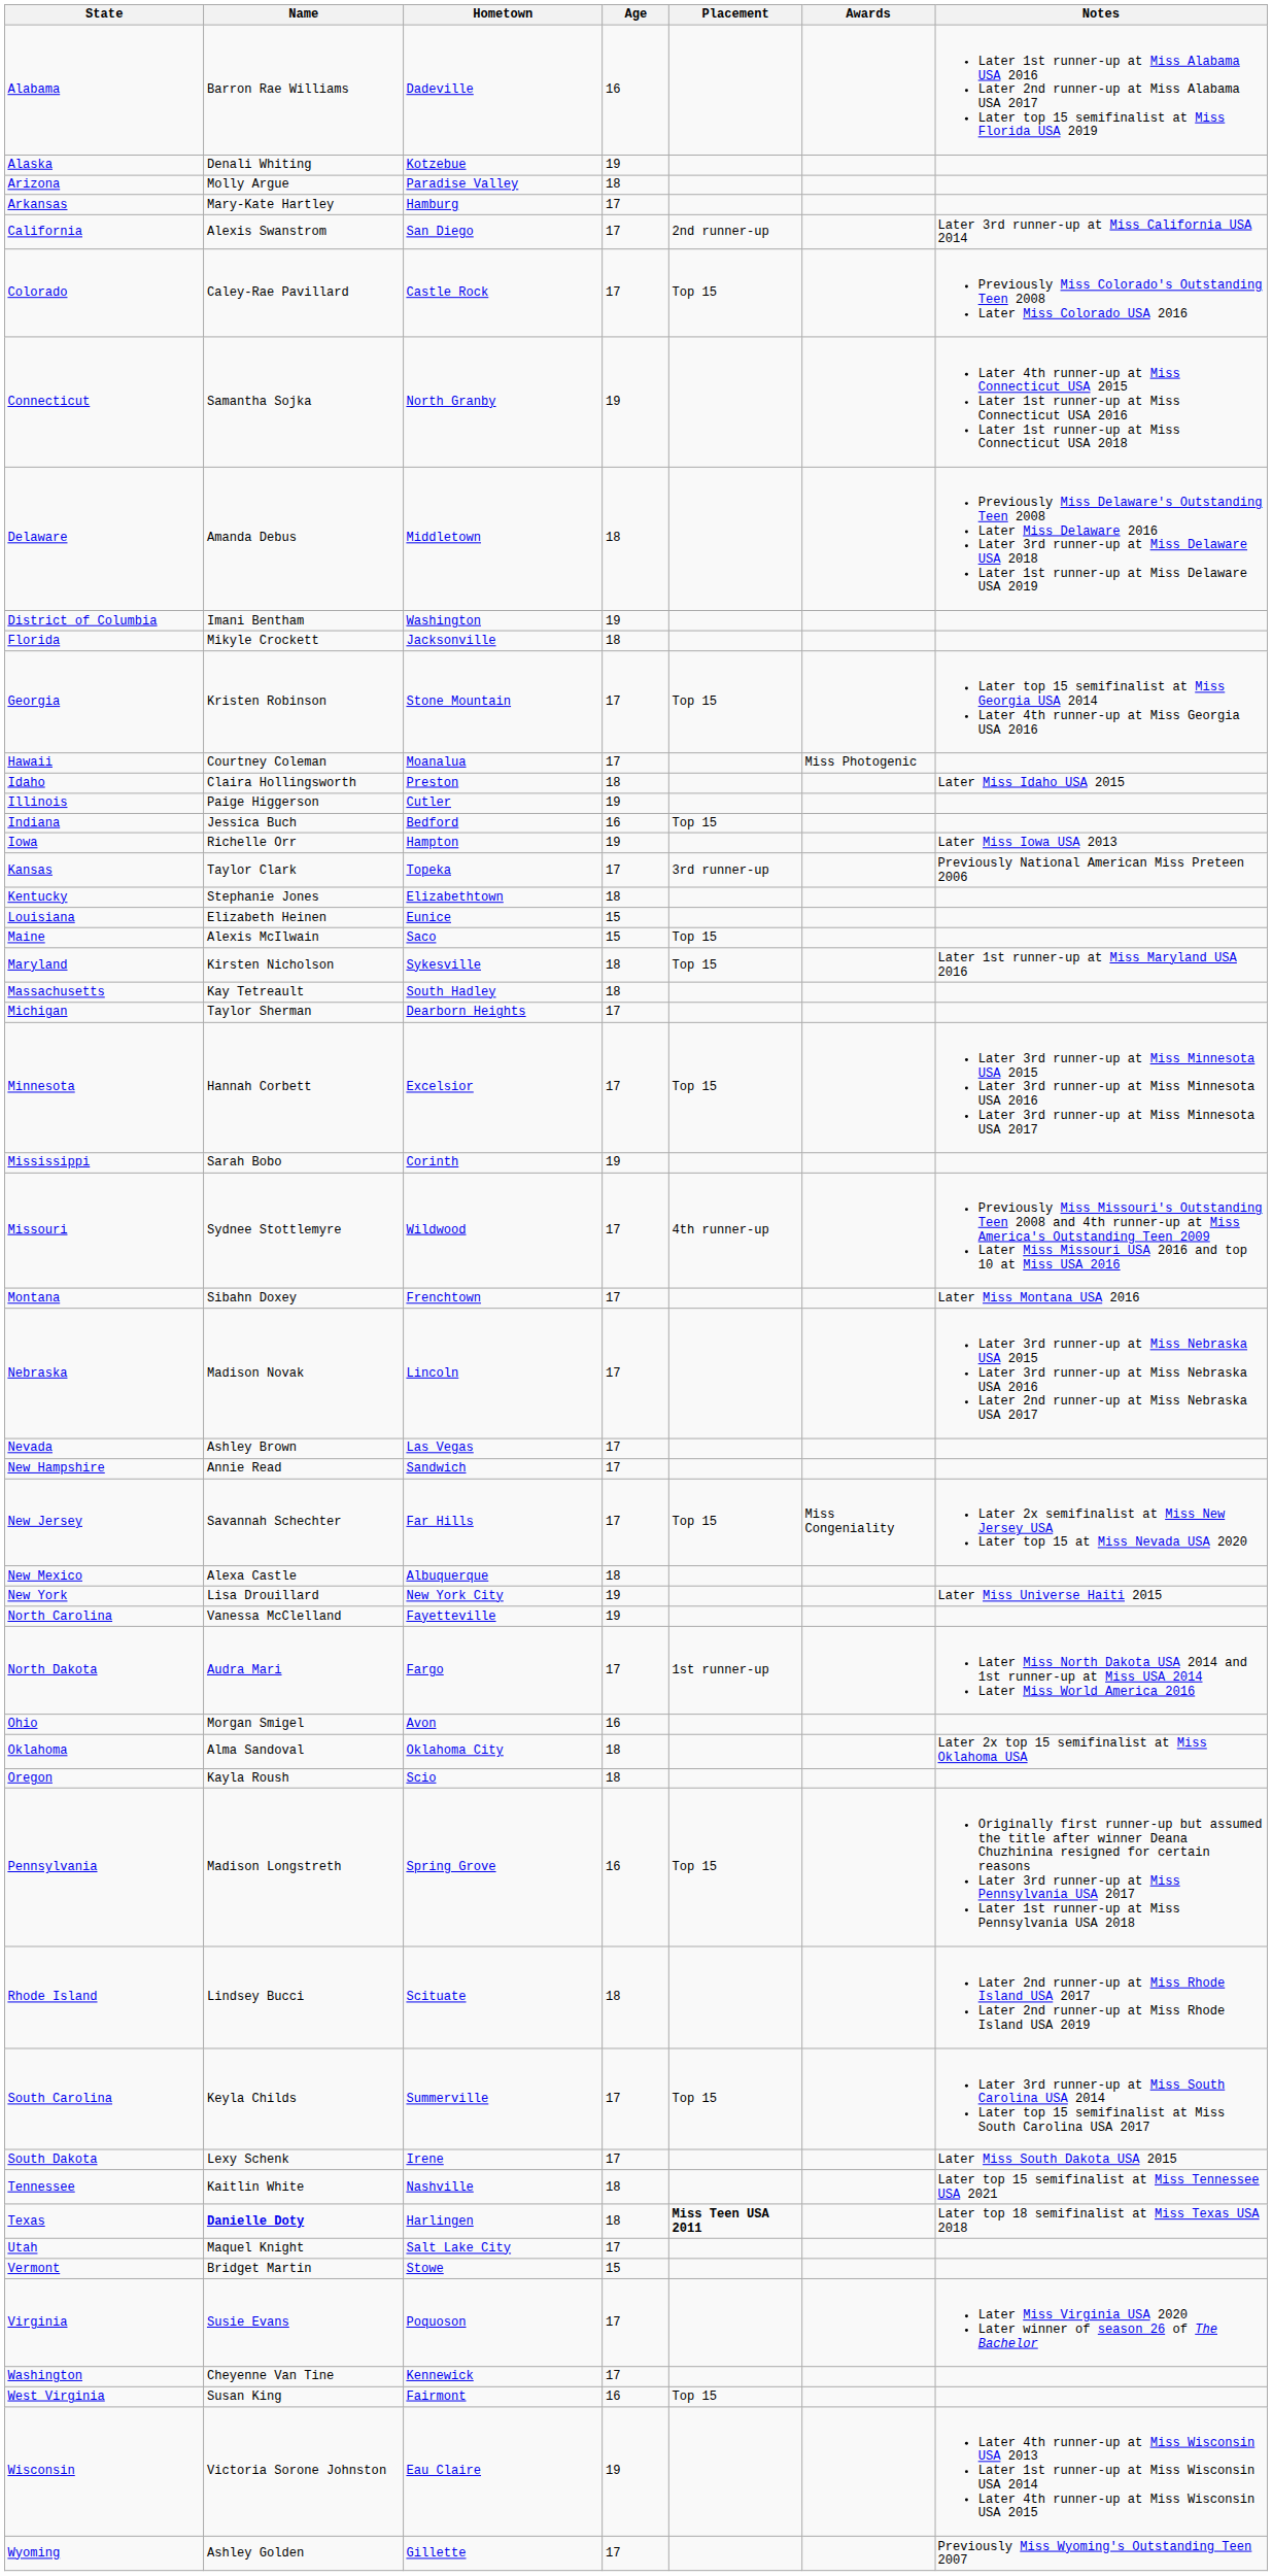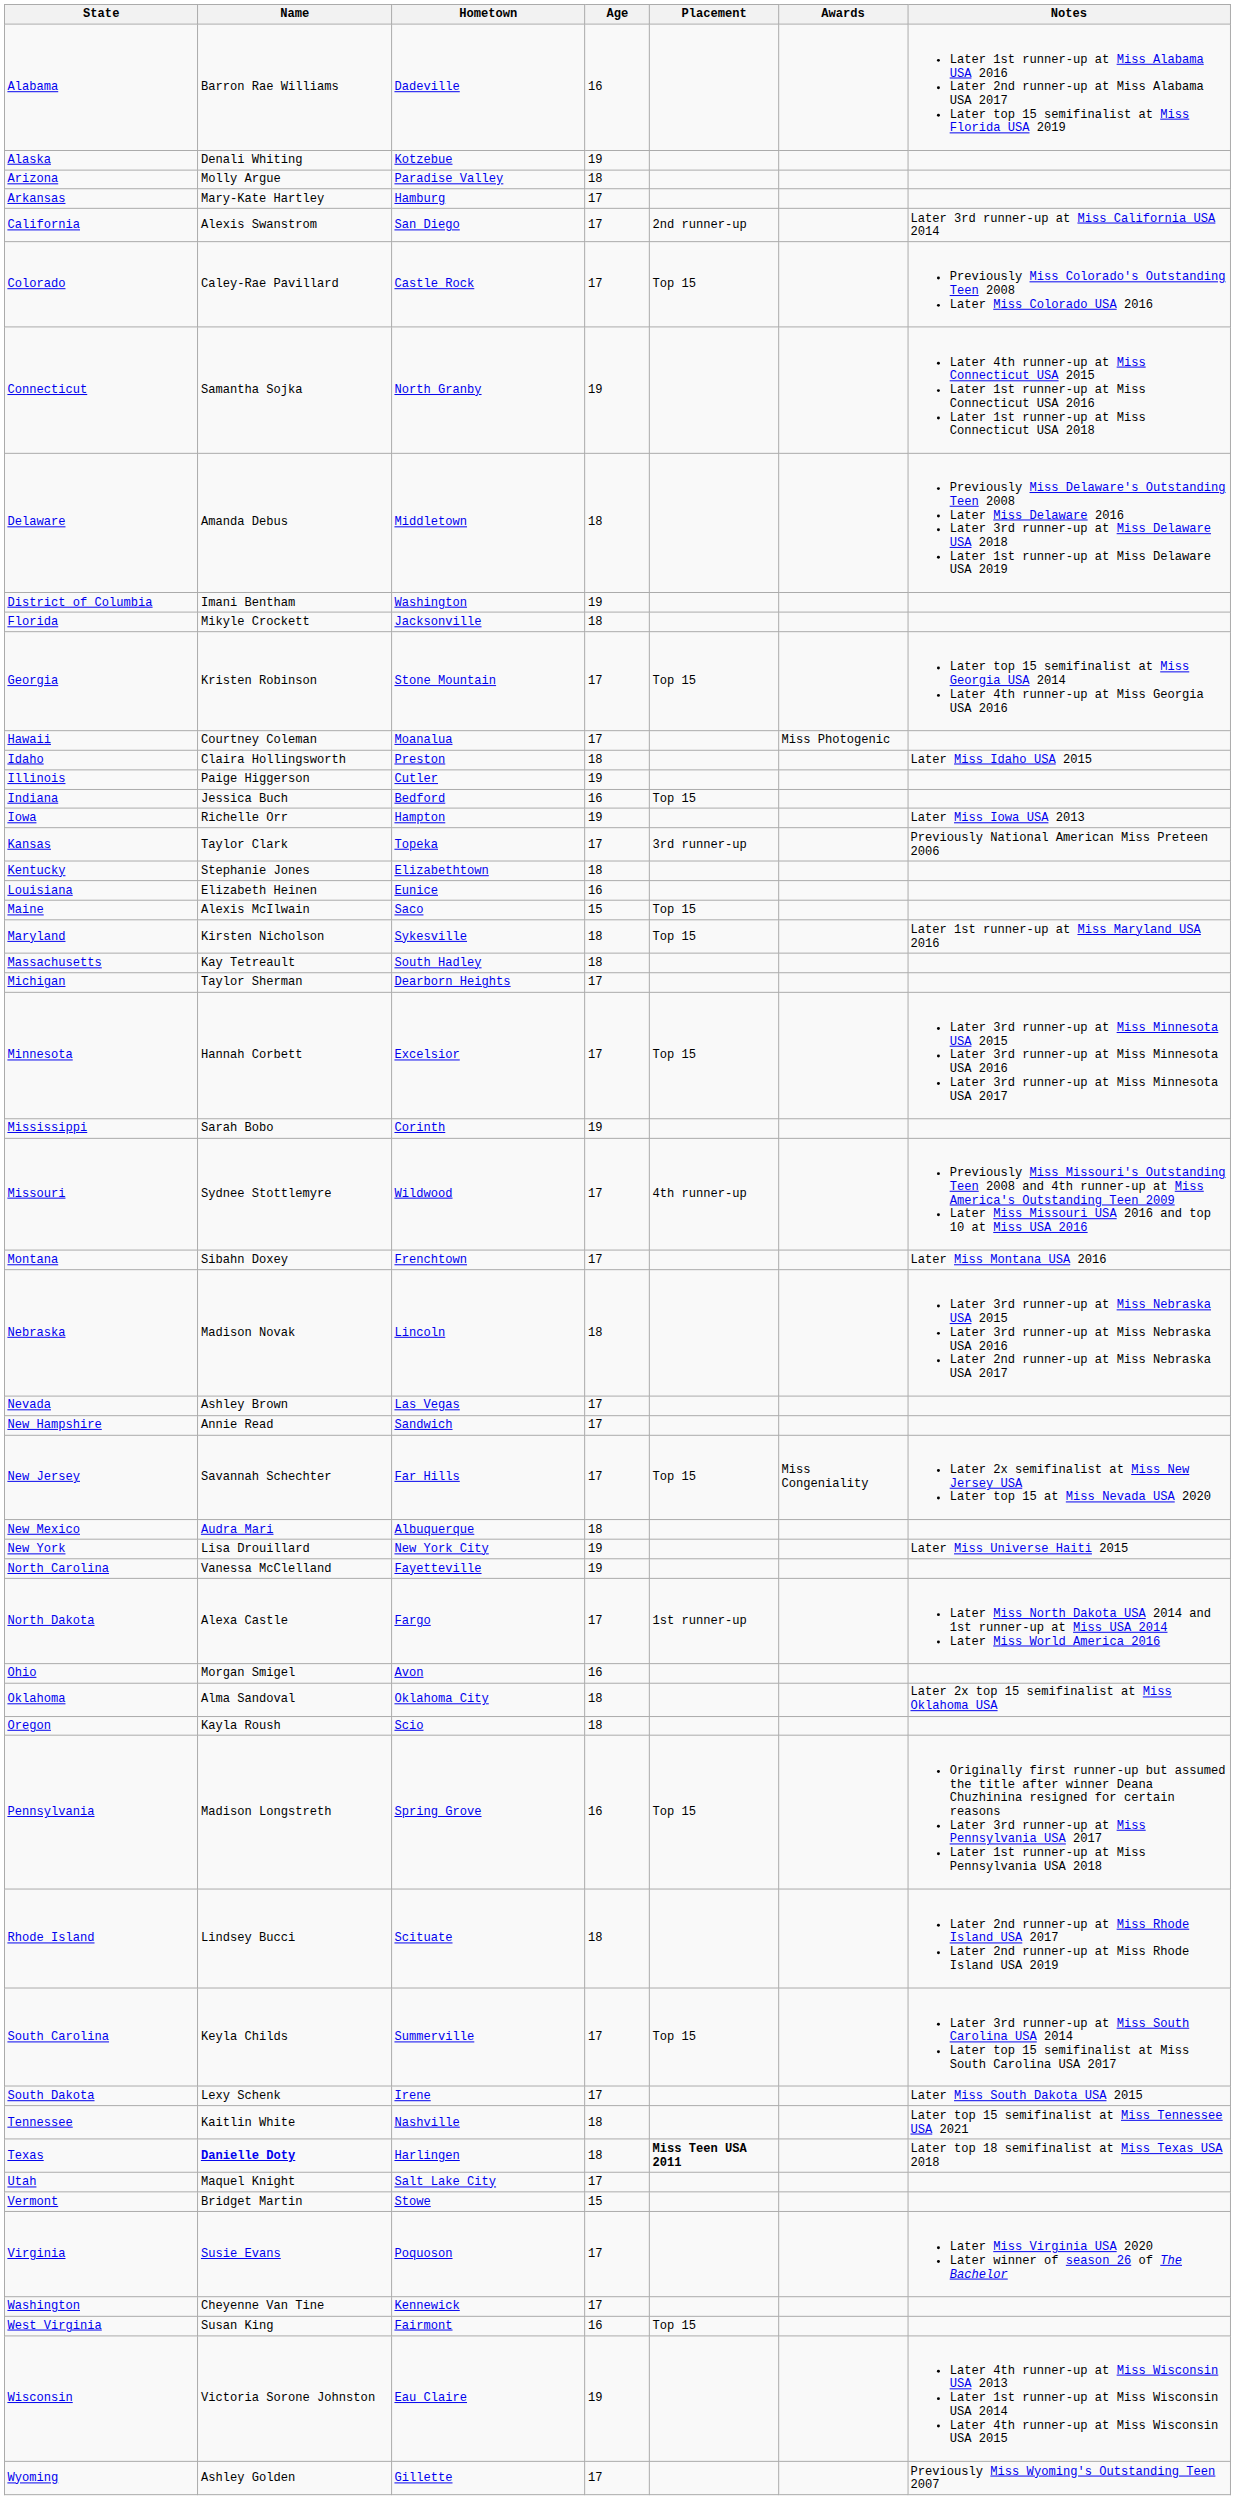Louisiana | Age: 15 -> 16
Nebraska | Age: 17 -> 18
New Mexico | Name: Alexa Castle -> Audra Mari
North Dakota | Name: Audra Mari -> Alexa Castle
